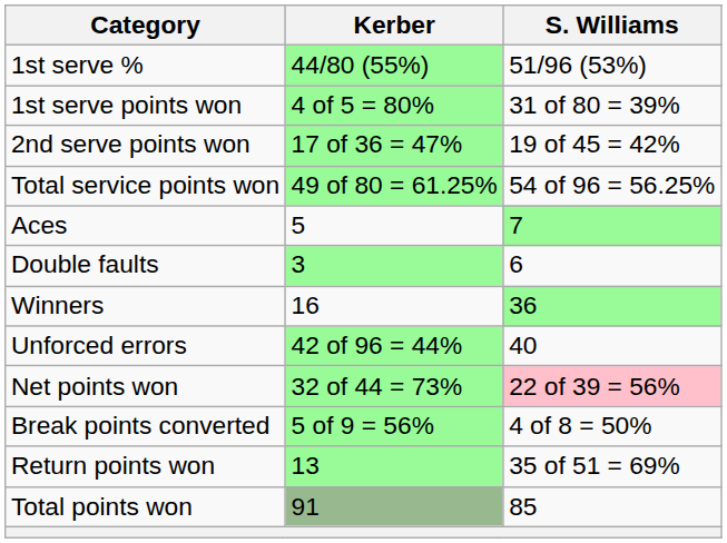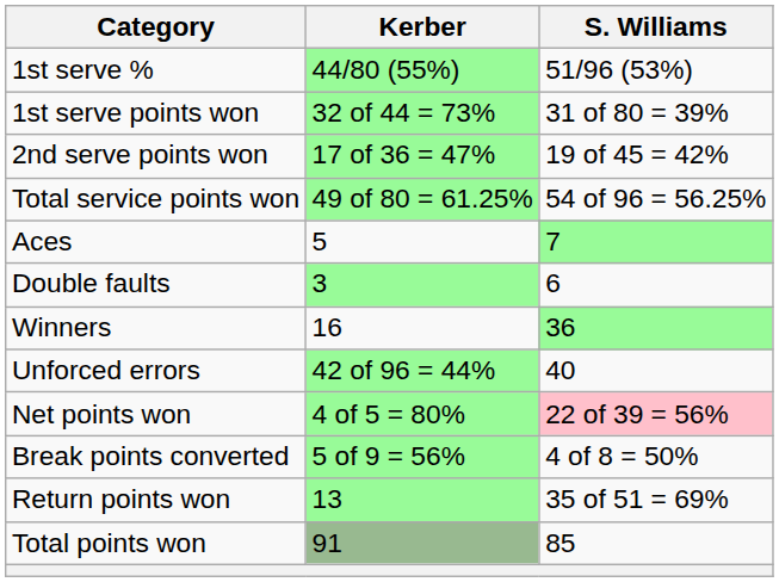1st serve points won | Kerber: 4 of 5 = 80% -> 32 of 44 = 73%
Net points won | Kerber: 32 of 44 = 73% -> 4 of 5 = 80%
